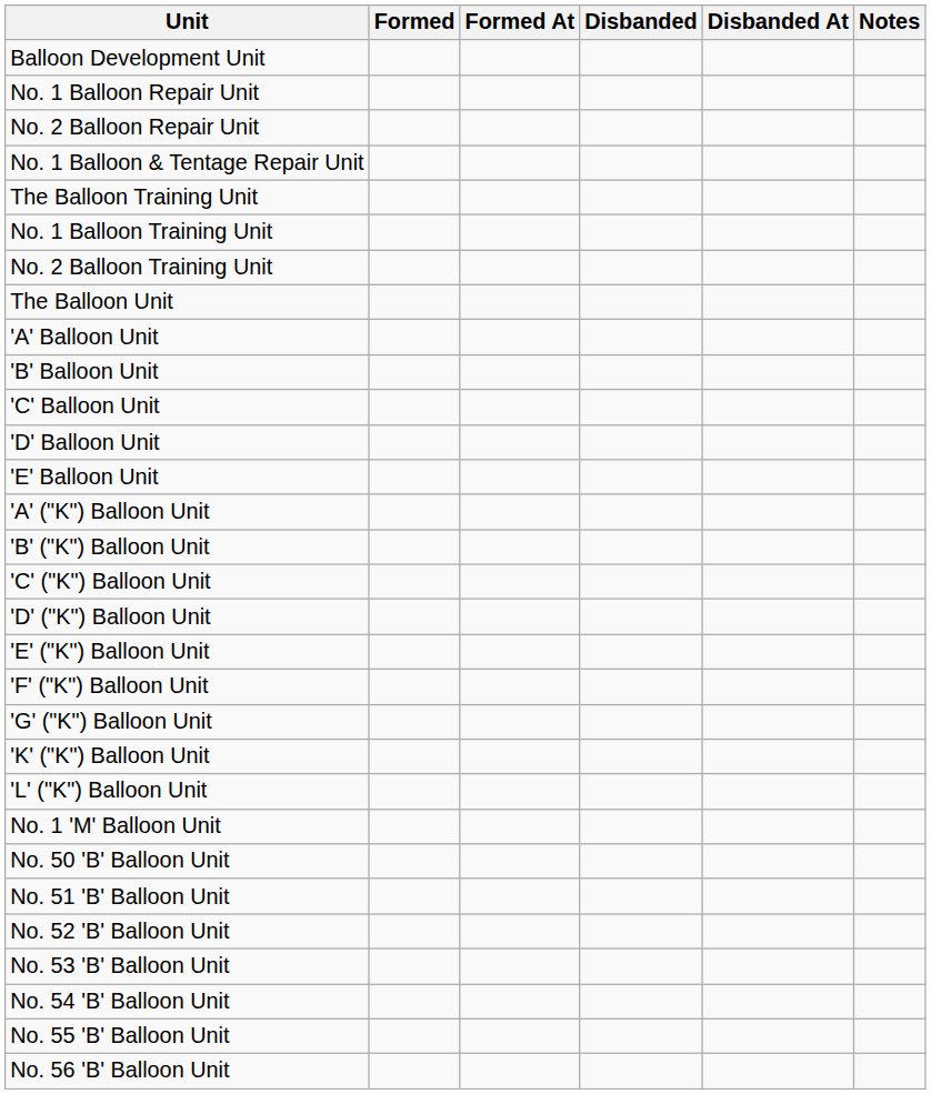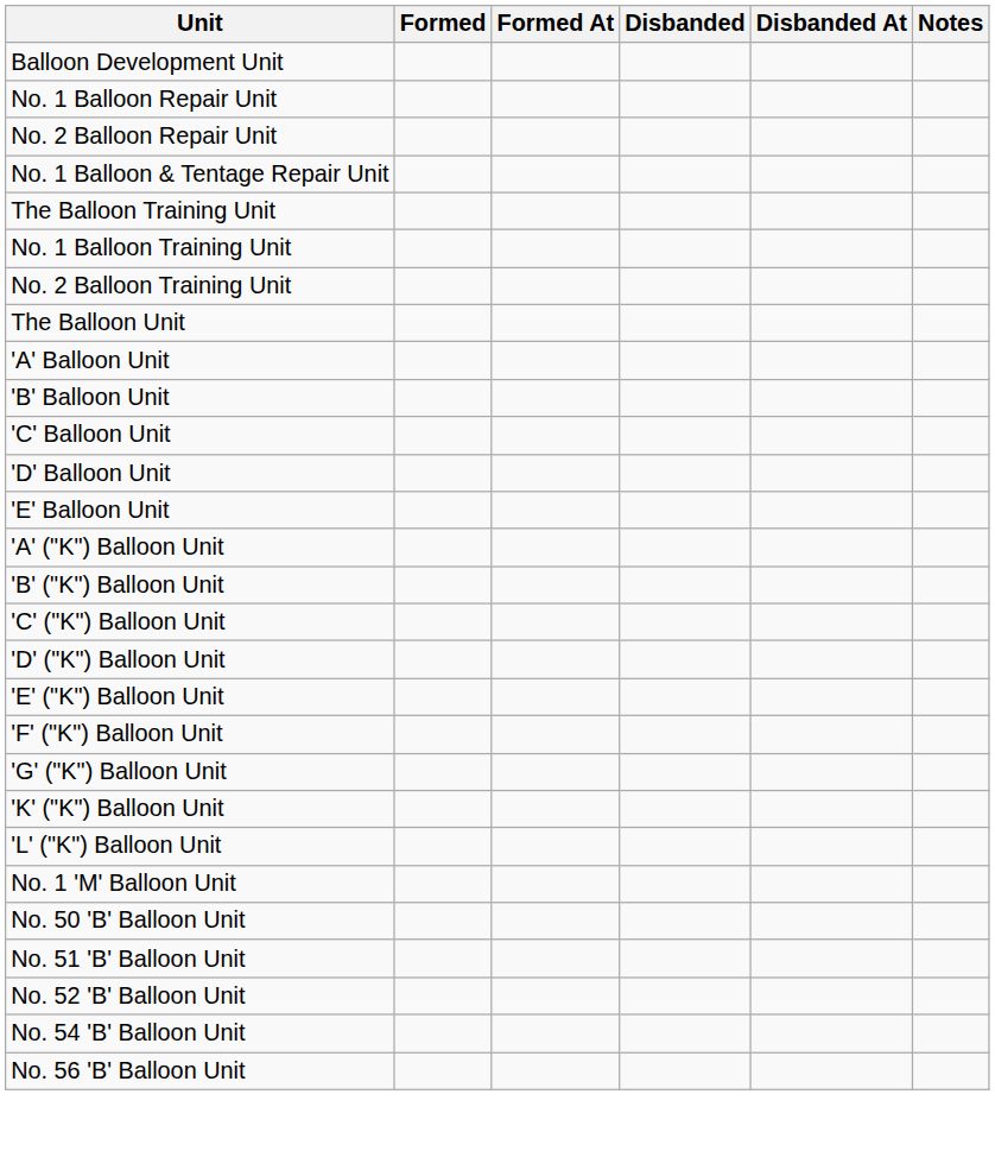- row: No. 53 'B' Balloon Unit
- row: No. 55 'B' Balloon Unit
